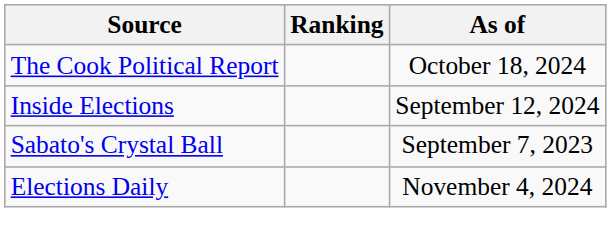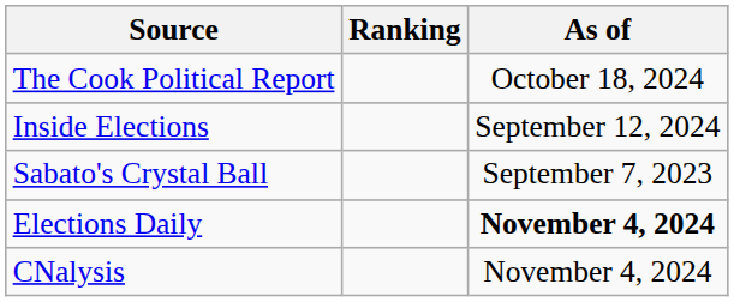Elections Daily | As of: normal -> bold
+ row: CNalysis | November 4, 2024
